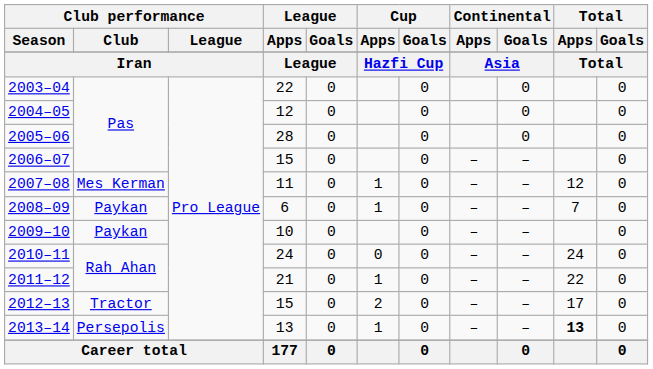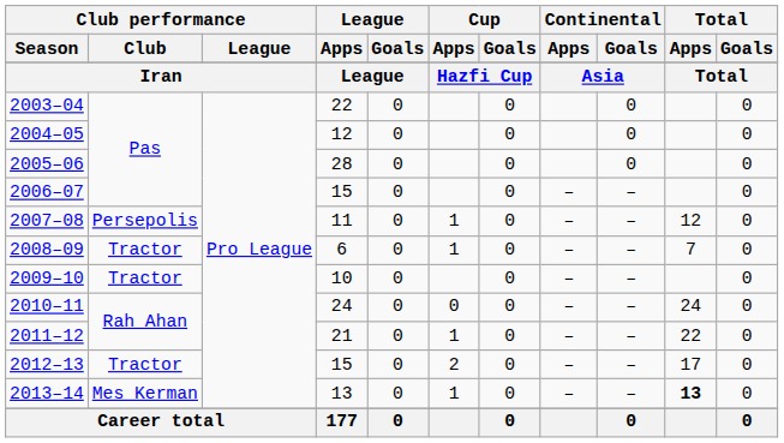2007–08 | Club performance / Club: Mes Kerman -> Persepolis
2008–09 | Club performance / Club: Paykan -> Tractor
2009–10 | Club performance / Club: Paykan -> Tractor
2013–14 | Club performance / Club: Persepolis -> Mes Kerman
